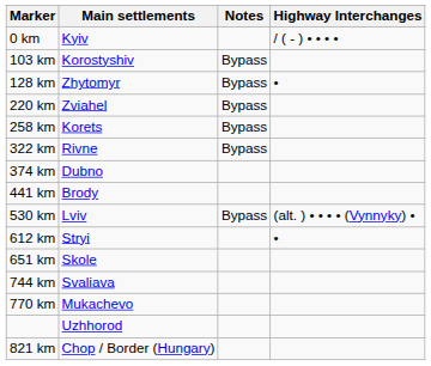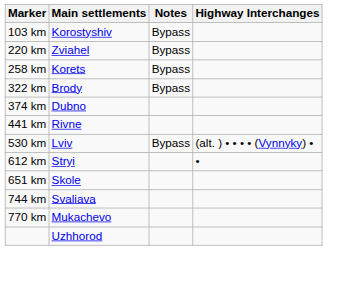- row: 0 km | Kyiv | / ( - ) • • • •
- row: 128 km | Zhytomyr | Bypass | •
322 km | Main settlements: Rivne -> Brody
441 km | Main settlements: Brody -> Rivne
- row: 821 km | Chop / Border (Hungary)
